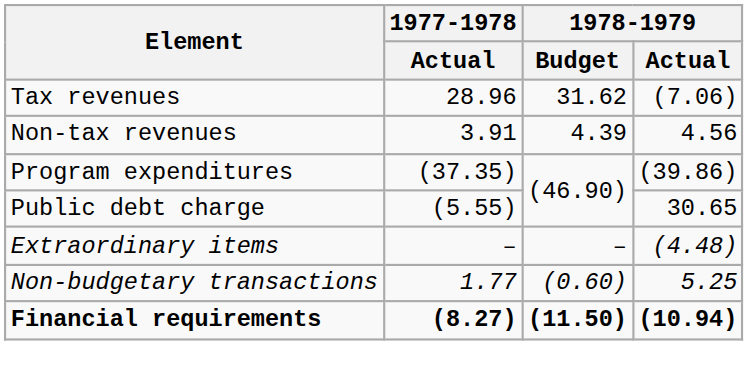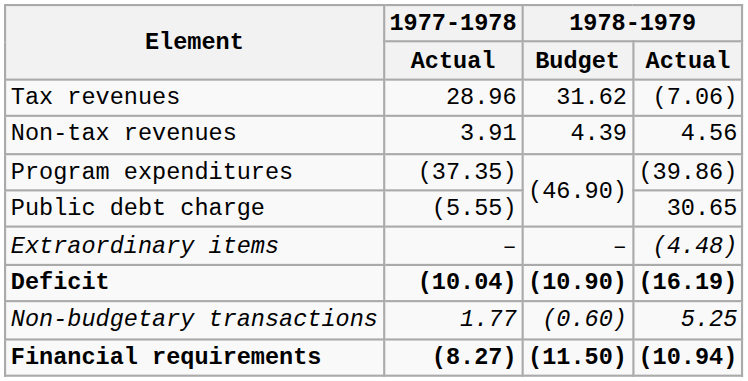+ row: Deficit | (10.04) | (10.90) | (16.19)
